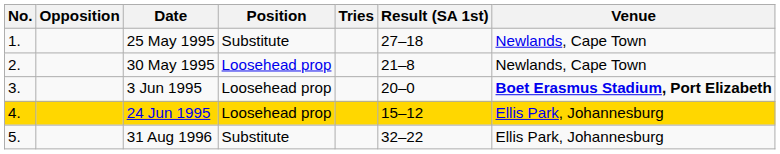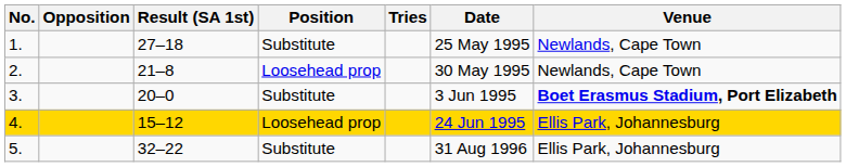columns swapped: Result (SA 1st) <-> Date
3. | Position: Loosehead prop -> Substitute
